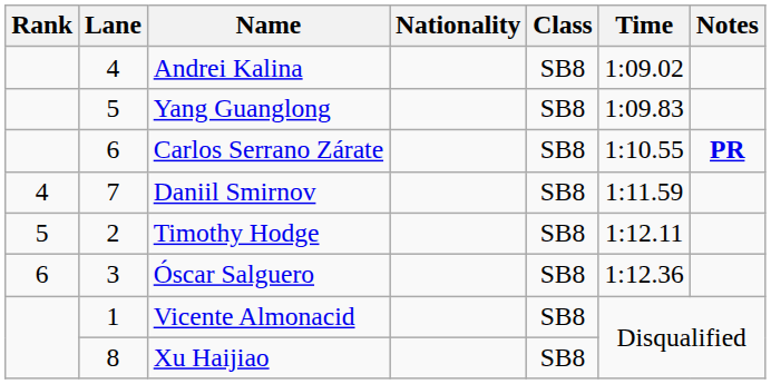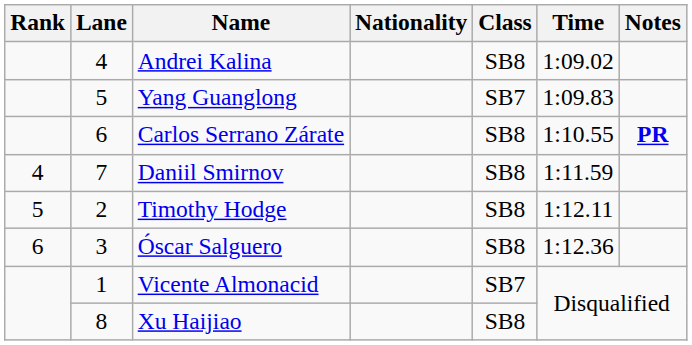Yang Guanglong | Class: SB8 -> SB7
Vicente Almonacid | Class: SB8 -> SB7
